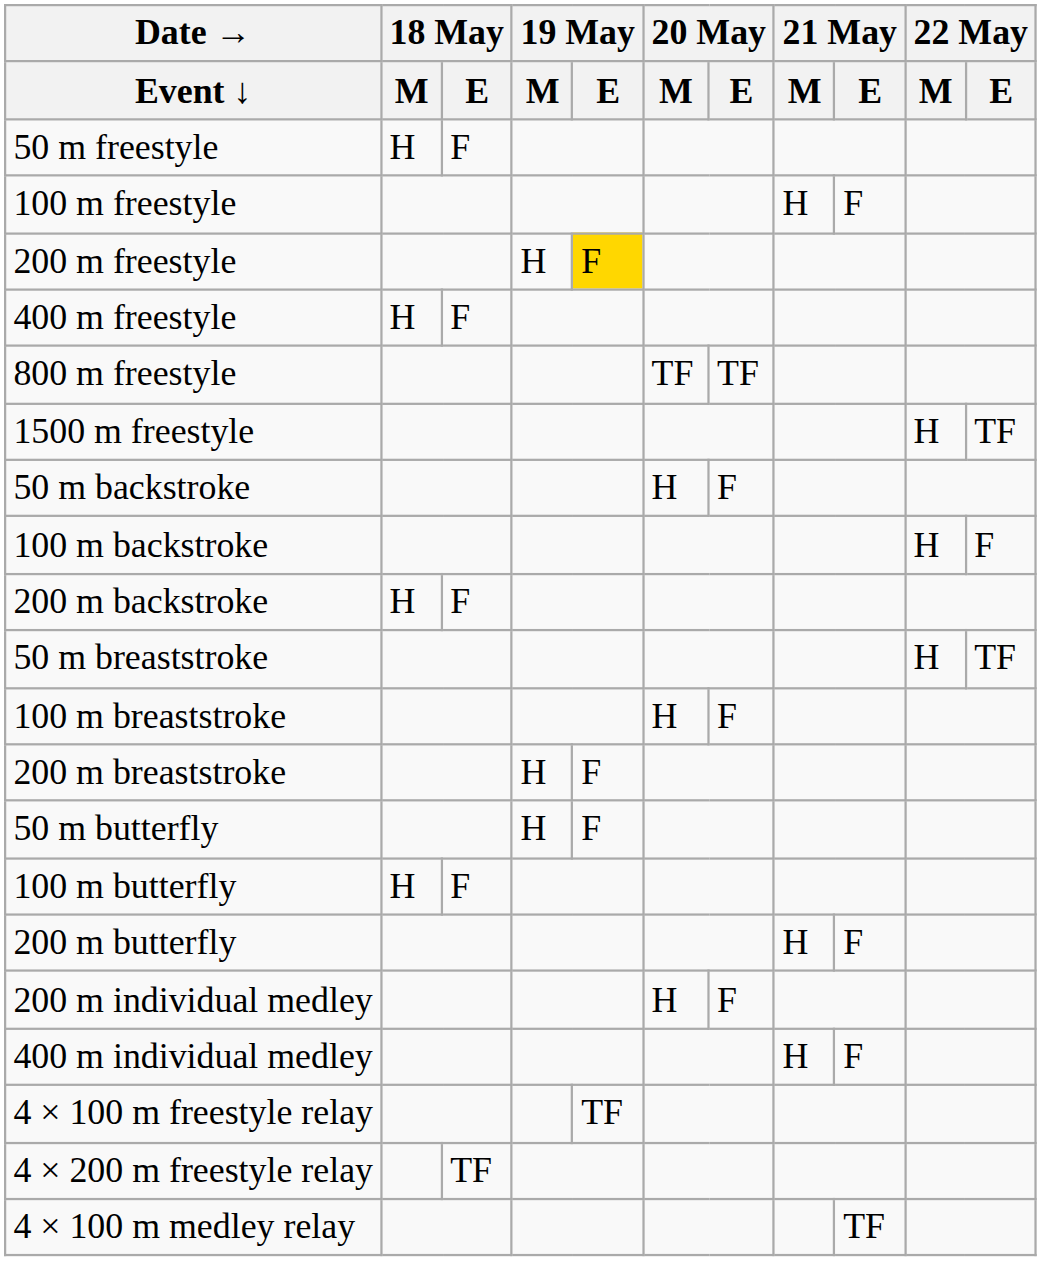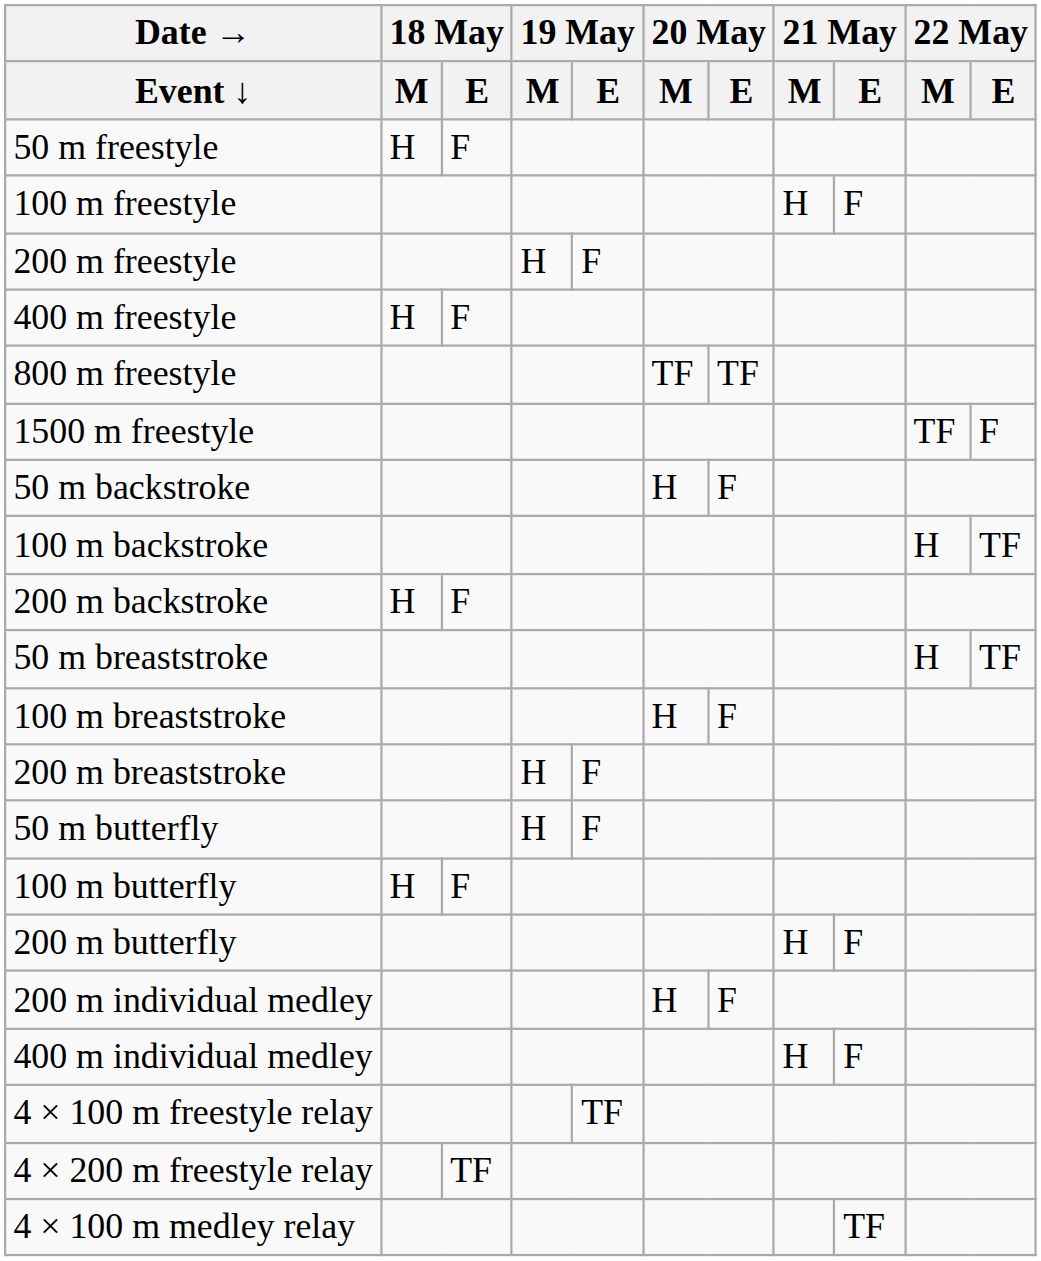200 m freestyle | 19 May / E: gold background -> no background
1500 m freestyle | 22 May / M: H -> TF
1500 m freestyle | 22 May / E: TF -> F
100 m backstroke | 22 May / E: F -> TF
